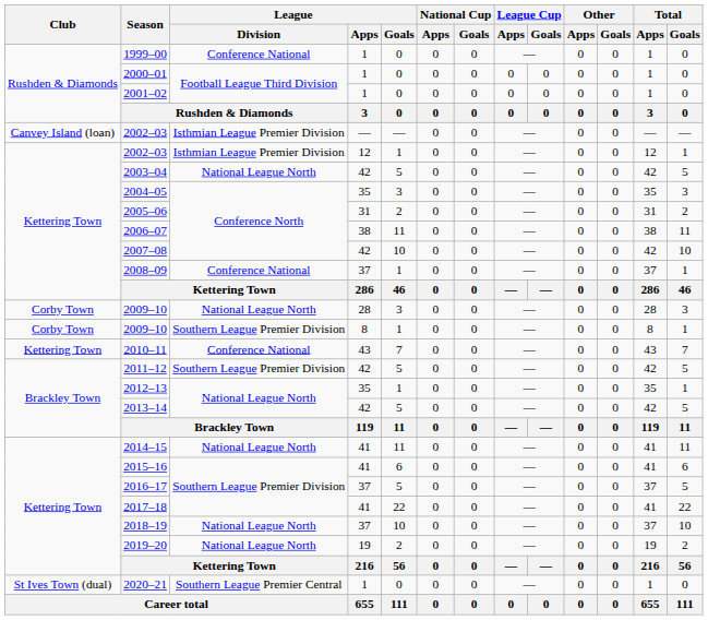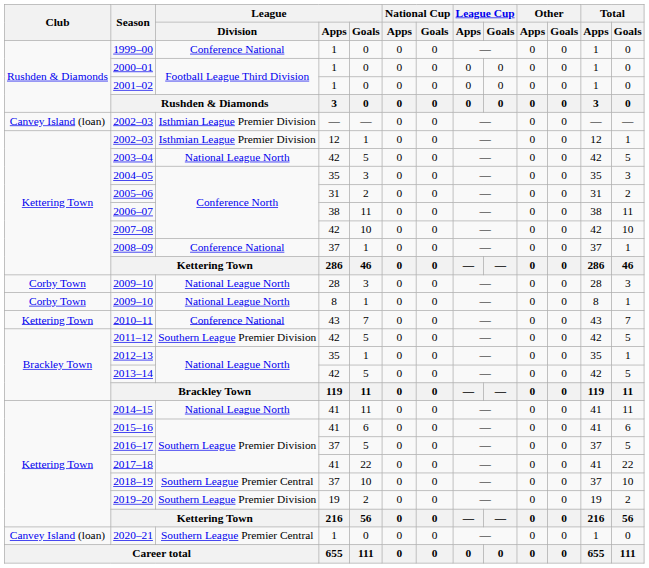2009–10 / 8 | League / Division: Southern League Premier Division -> National League North
2018–19 | League / Division: National League North -> Southern League Premier Central
2019–20 | League / Division: National League North -> Southern League Premier Division
2020–21 | Club: St Ives Town (dual) -> Canvey Island (loan)
